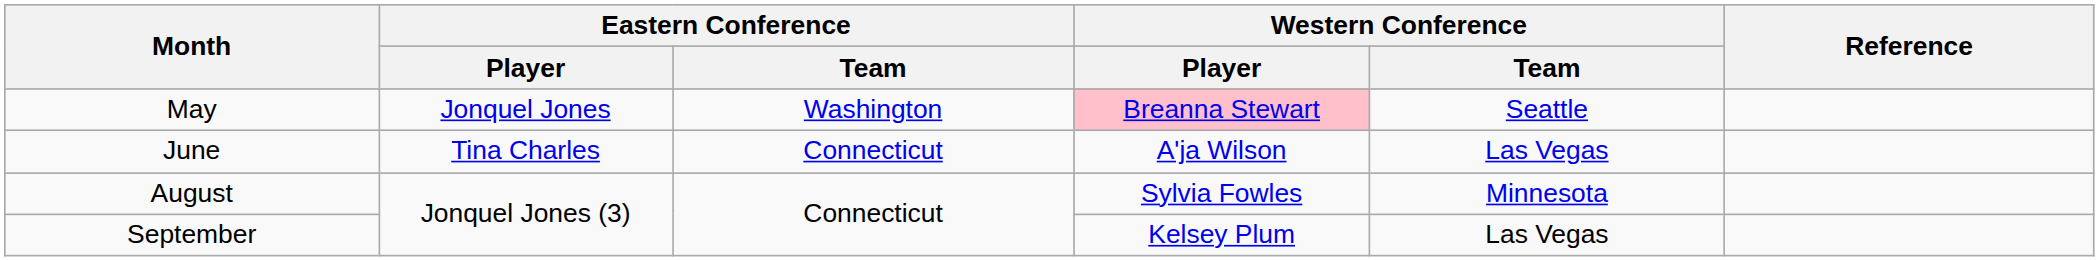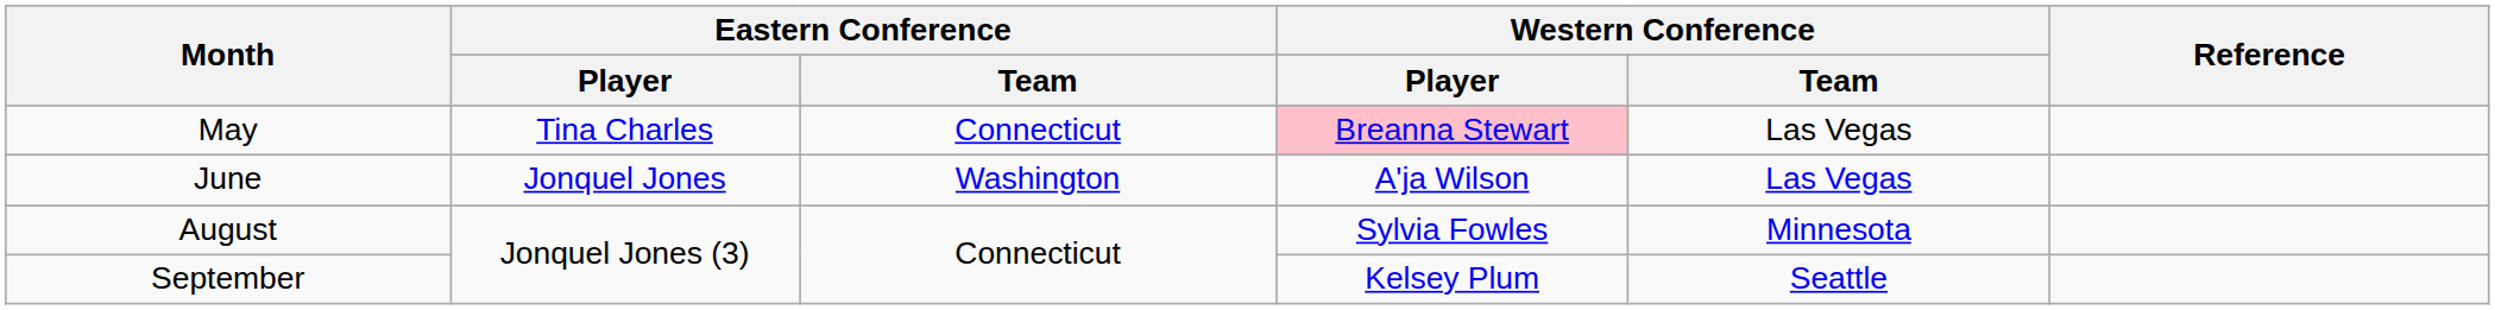May | Eastern Conference / Player: Jonquel Jones -> Tina Charles
May | Eastern Conference / Team: Washington -> Connecticut
May | Western Conference / Team: Seattle -> Las Vegas
June | Eastern Conference / Player: Tina Charles -> Jonquel Jones
June | Eastern Conference / Team: Connecticut -> Washington
September | Western Conference / Team: Las Vegas -> Seattle
